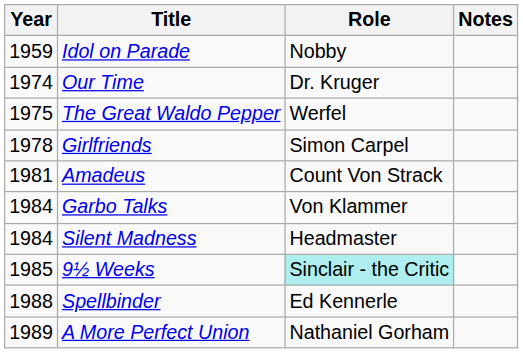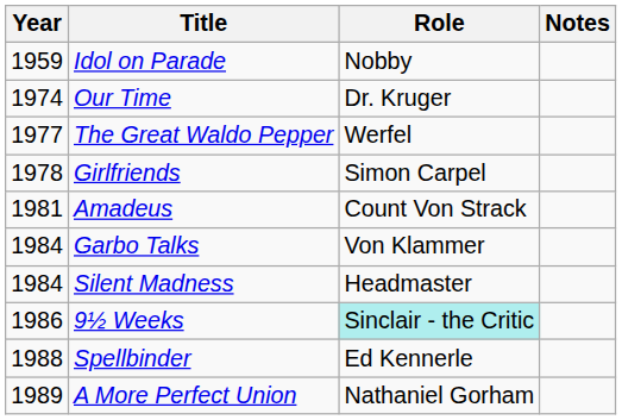The Great Waldo Pepper | Year: 1975 -> 1977
9½ Weeks | Year: 1985 -> 1986
